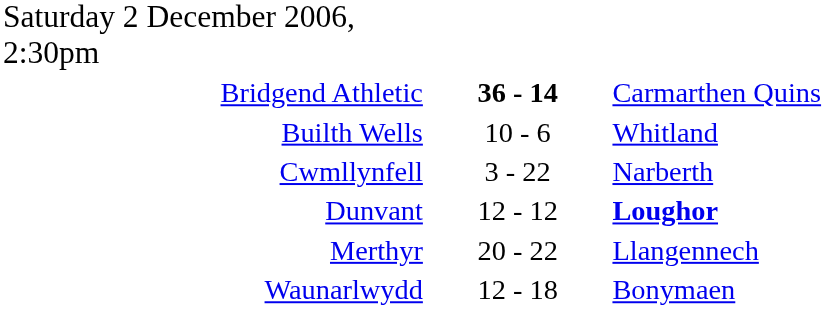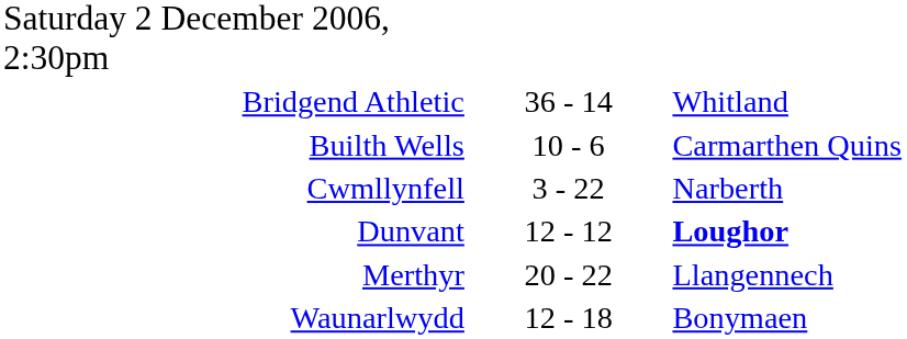Bridgend Athletic | column 2: bold -> normal
Bridgend Athletic | column 3: Carmarthen Quins -> Whitland
Builth Wells | column 3: Whitland -> Carmarthen Quins
